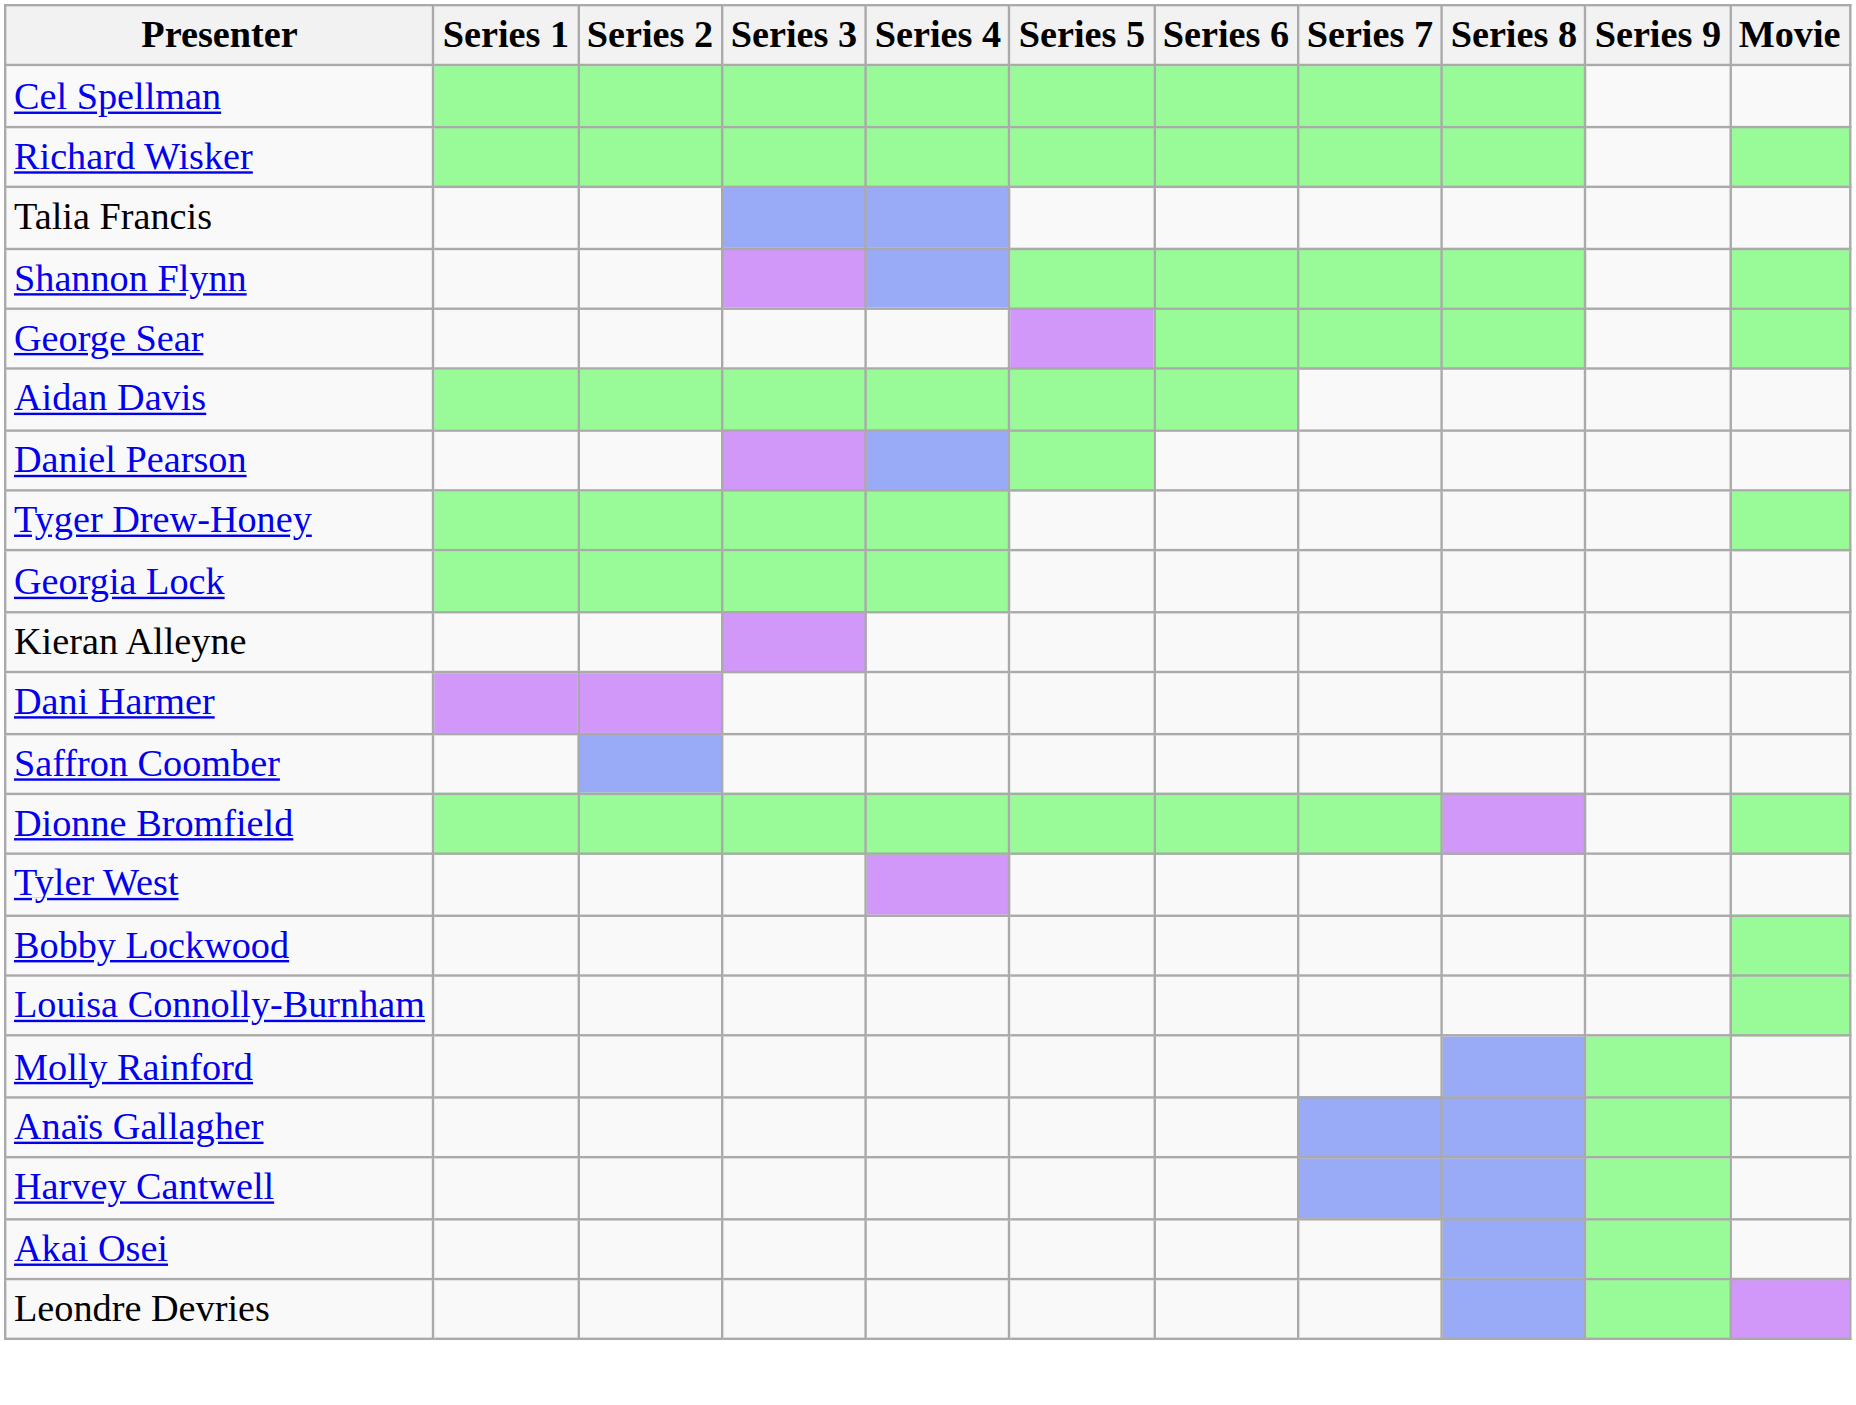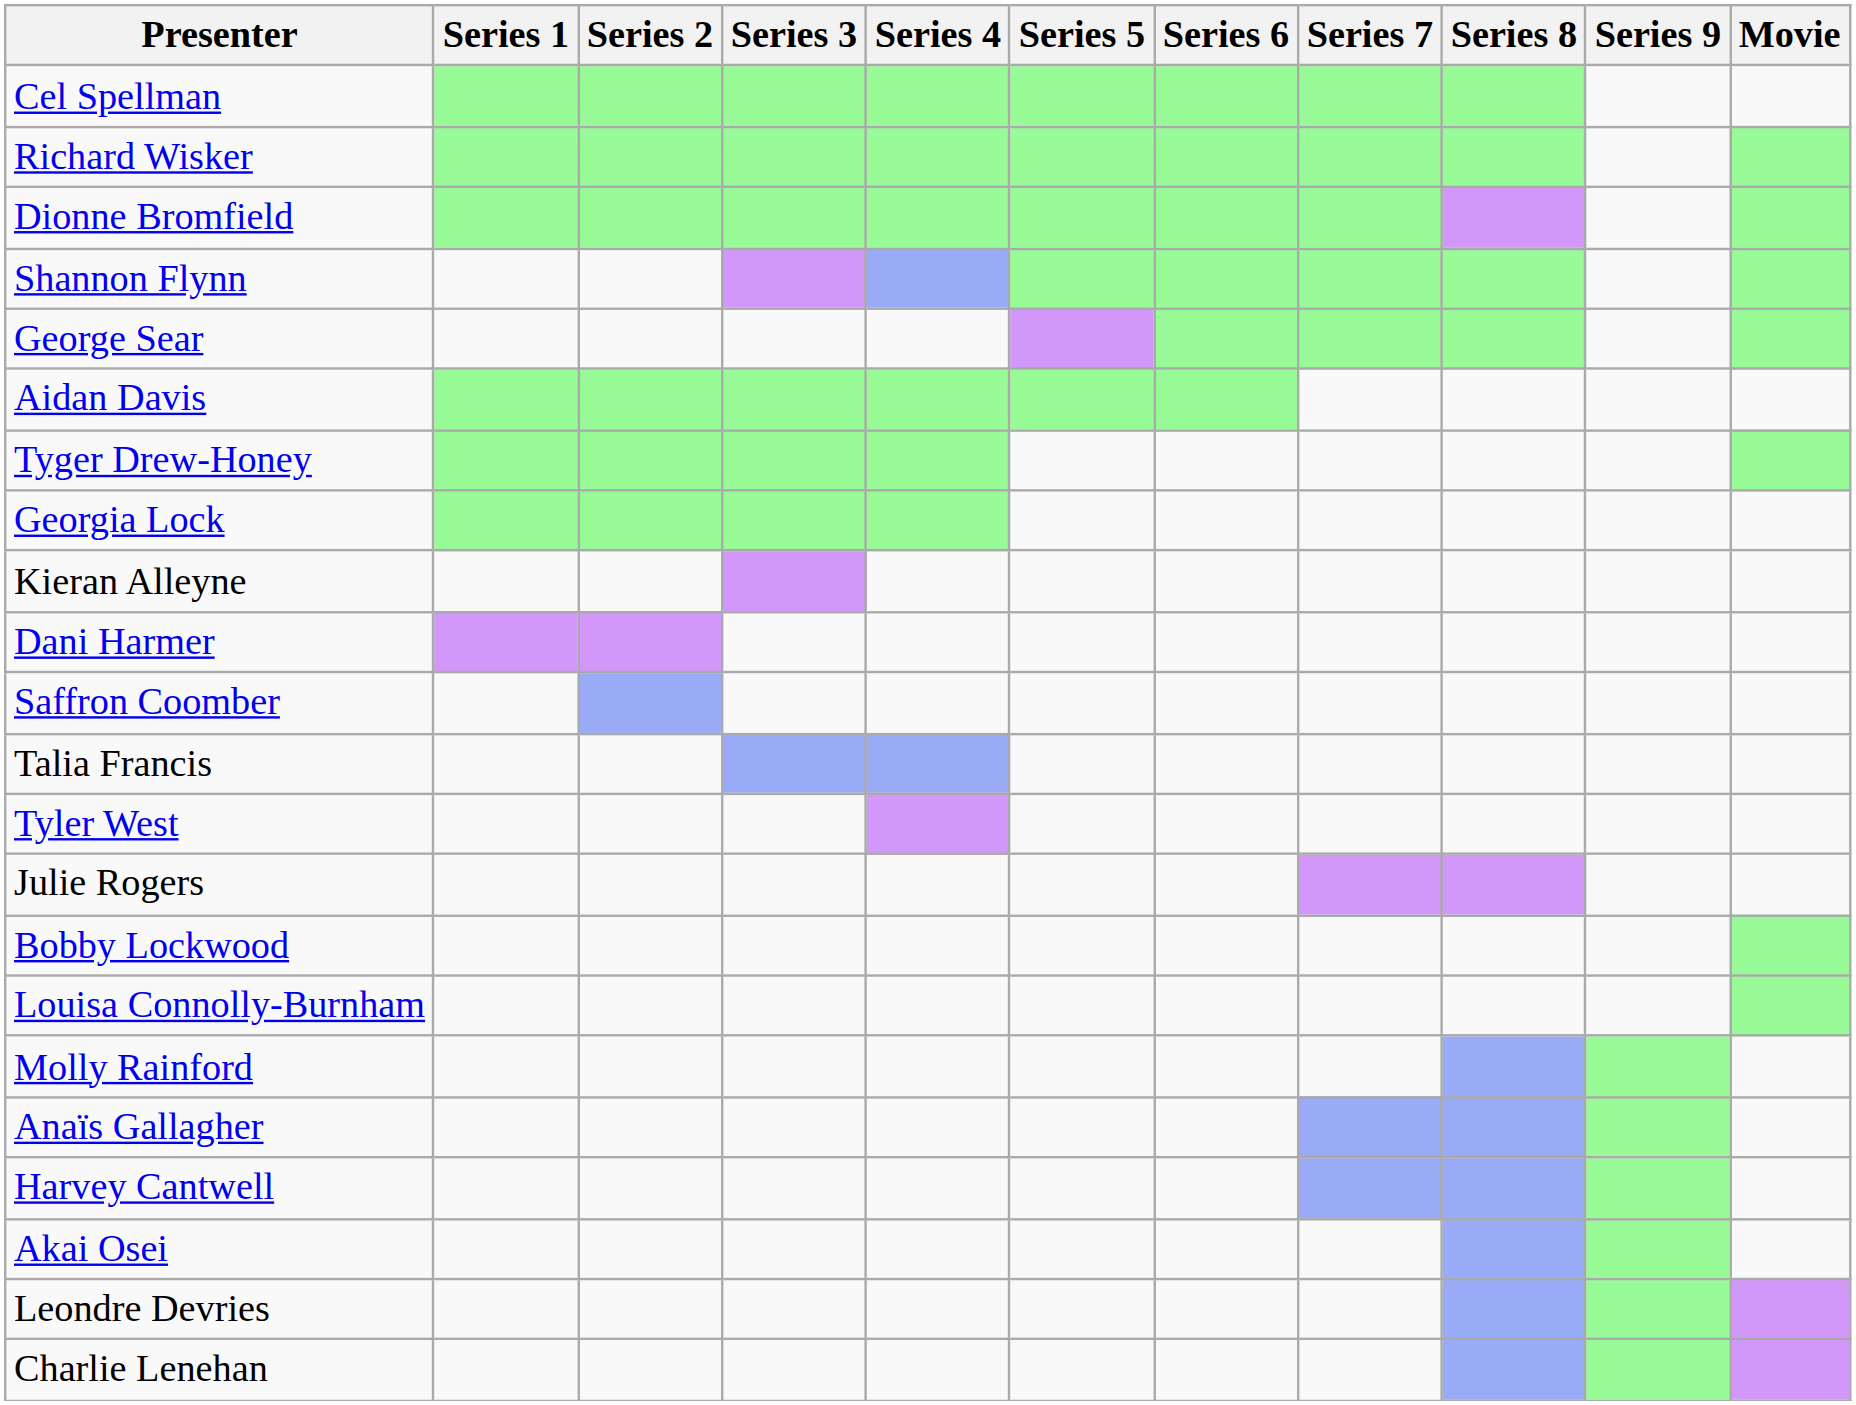rows swapped: Dionne Bromfield <-> Talia Francis
- row: Daniel Pearson
+ row: Julie Rogers
+ row: Charlie Lenehan
